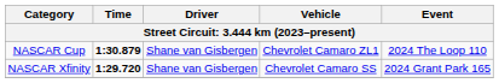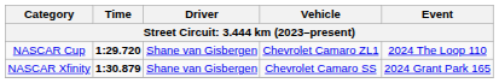NASCAR Cup | Time: 1:30.879 -> 1:29.720
NASCAR Xfinity | Time: 1:29.720 -> 1:30.879
